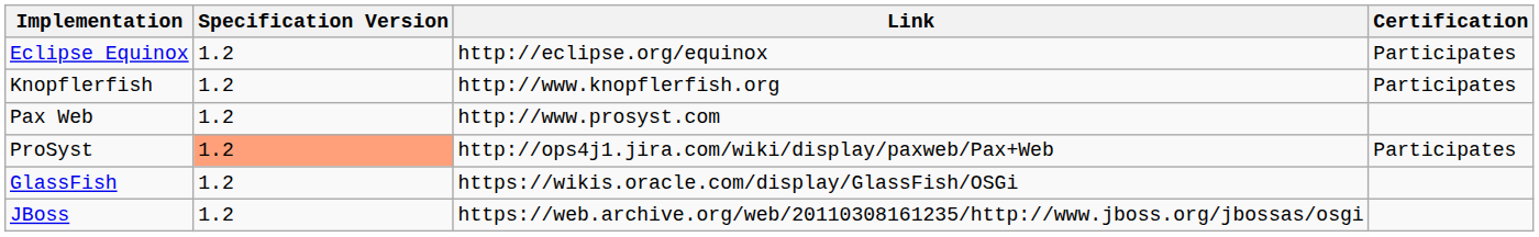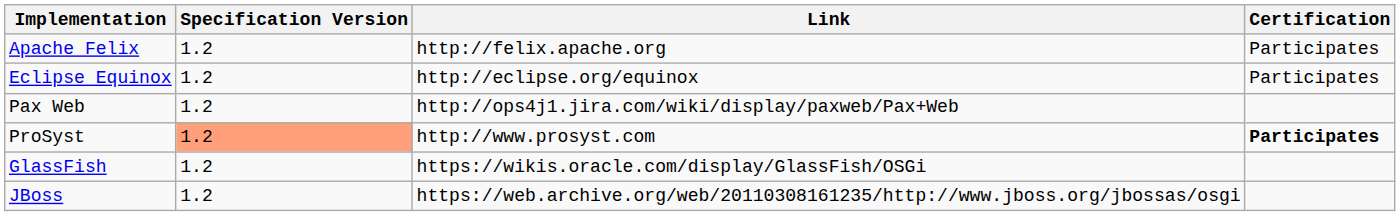+ row: Apache Felix | 1.2 | http://felix.apache.org | Participates
- row: Knopflerfish | 1.2 | http://www.knopflerfish.org | Participates
Pax Web | Link: http://www.prosyst.com -> http://ops4j1.jira.com/wiki/display/paxweb/Pax+Web
ProSyst | Link: http://ops4j1.jira.com/wiki/display/paxweb/Pax+Web -> http://www.prosyst.com
ProSyst | Certification: normal -> bold
